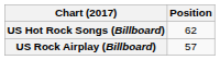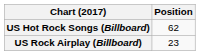US Rock Airplay (Billboard) | Position: 57 -> 23
